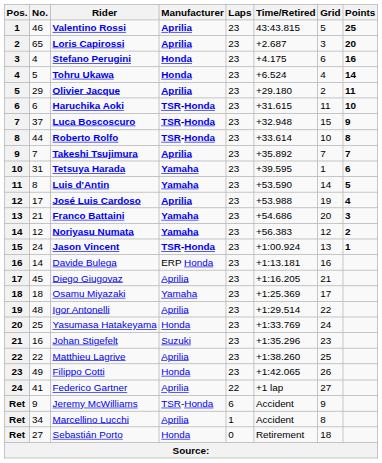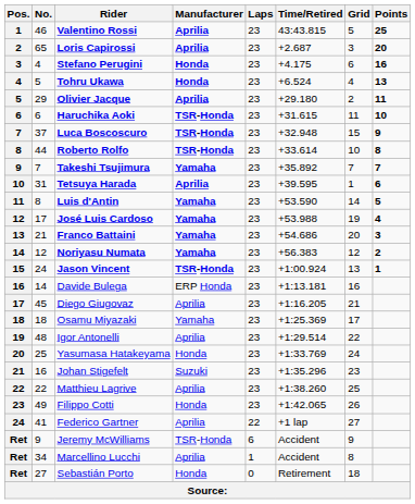Tohru Ukawa | Points: 14 -> 13
Takeshi Tsujimura | Manufacturer: Aprilia -> Yamaha
Tetsuya Harada | Manufacturer: Yamaha -> Aprilia
José Luis Cardoso | Manufacturer: Aprilia -> Yamaha
